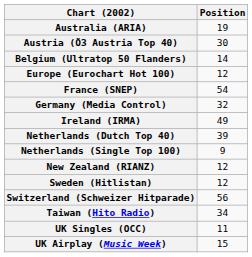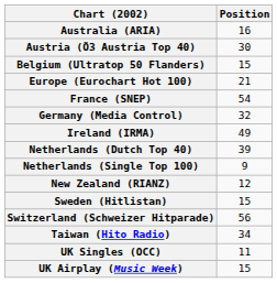Australia (ARIA) | Position: 19 -> 16
Belgium (Ultratop 50 Flanders) | Position: 14 -> 15
Europe (Eurochart Hot 100) | Position: 12 -> 21
Sweden (Hitlistan) | Position: 12 -> 15
